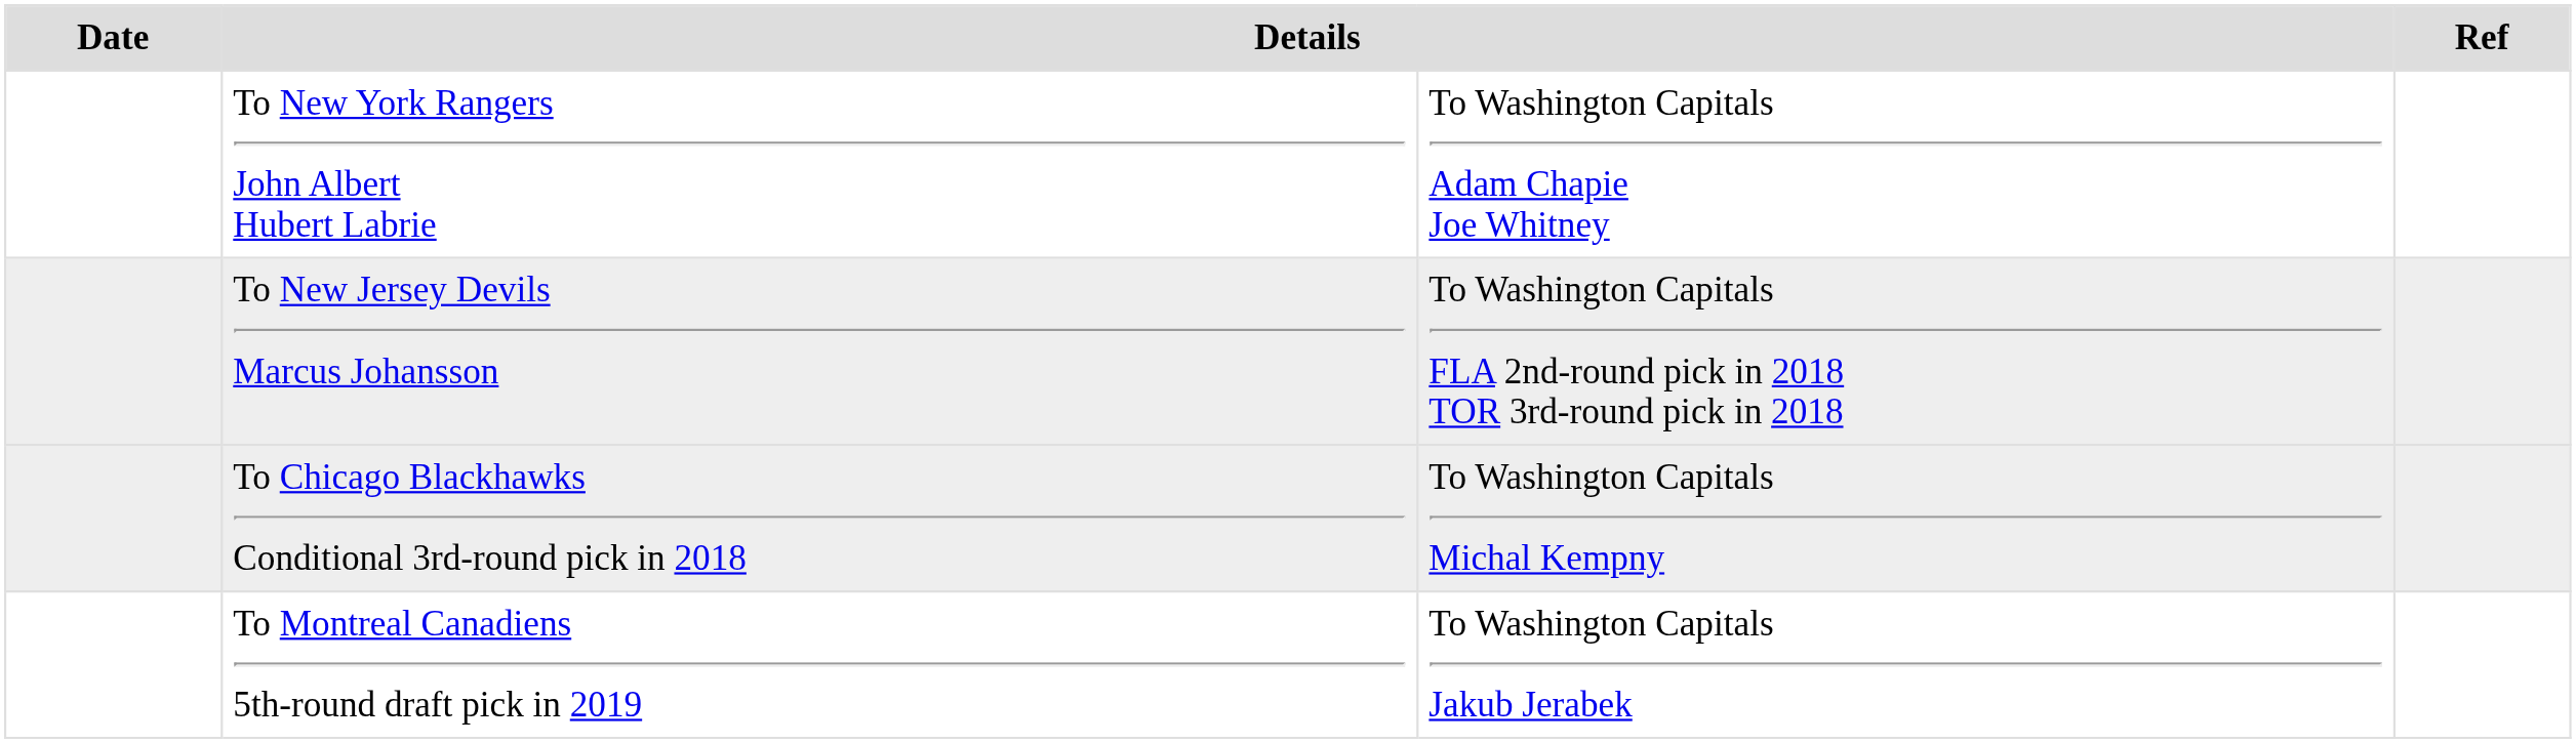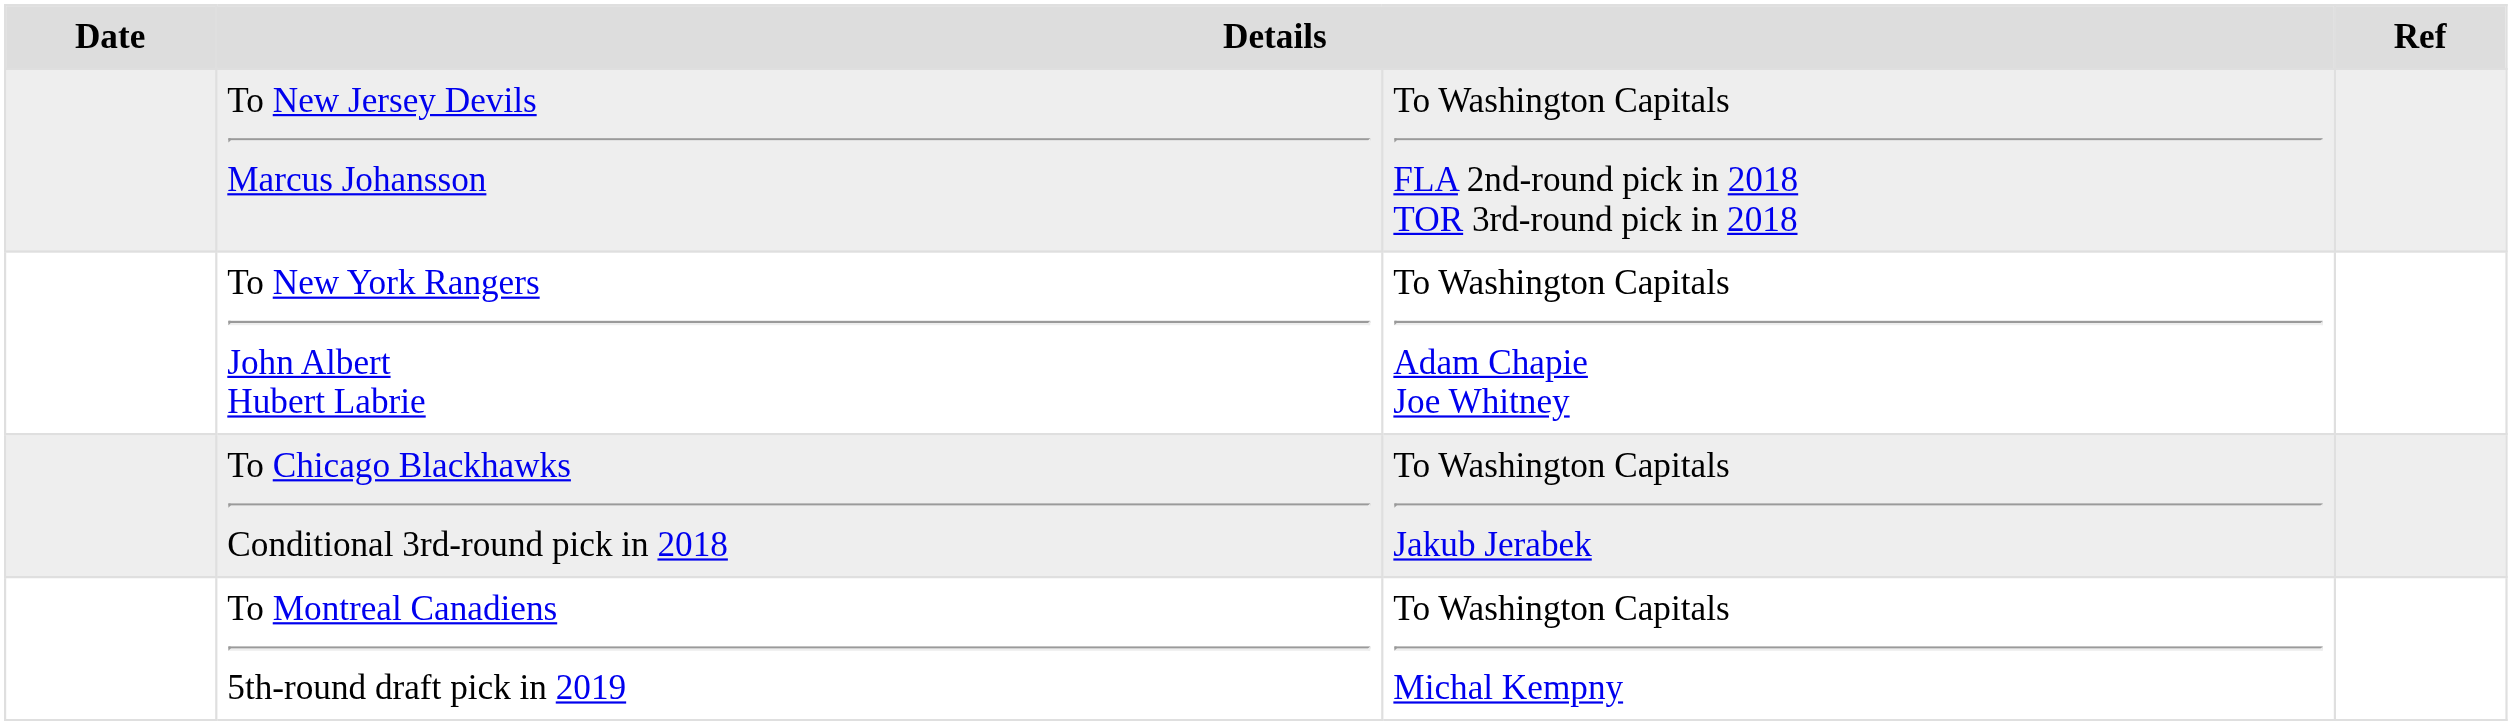rows swapped: To New Jersey Devils Marcus Johansson <-> To New York Rangers John Albert Hubert Labrie
To Chicago Blackhawks Conditional 3rd-round pick in 2018 | column 3: To Washington Capitals Michal Kempny -> To Washington Capitals Jakub Jerabek
To Montreal Canadiens 5th-round draft pick in 2019 | column 3: To Washington Capitals Jakub Jerabek -> To Washington Capitals Michal Kempny
